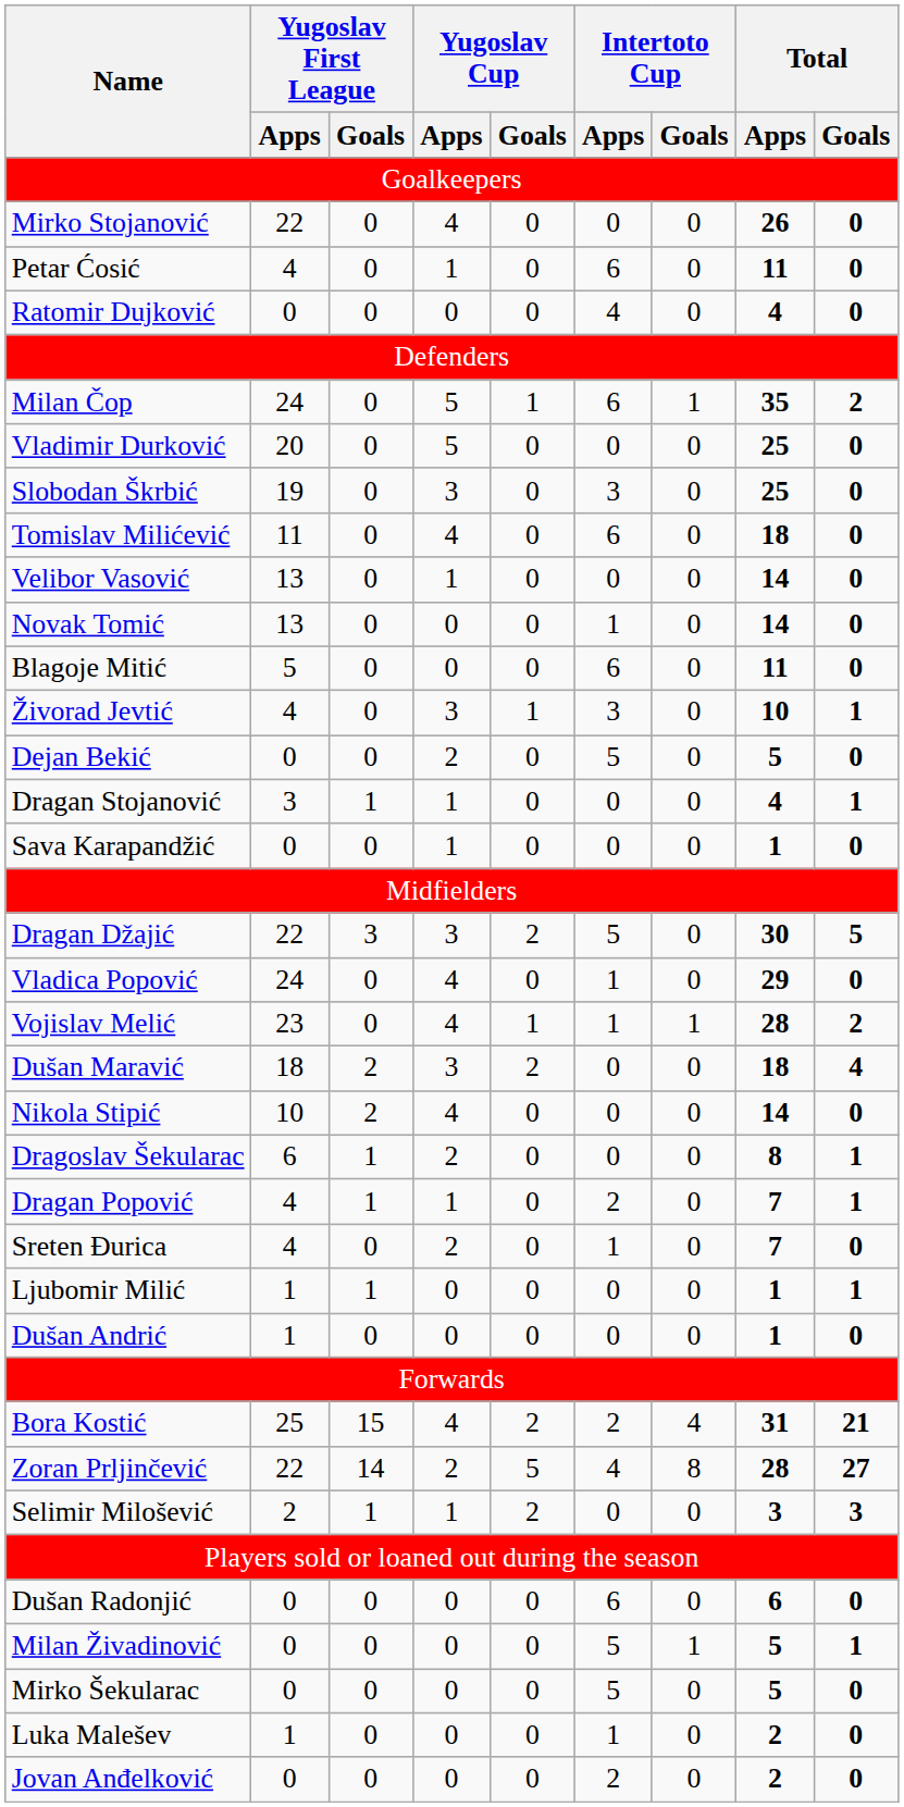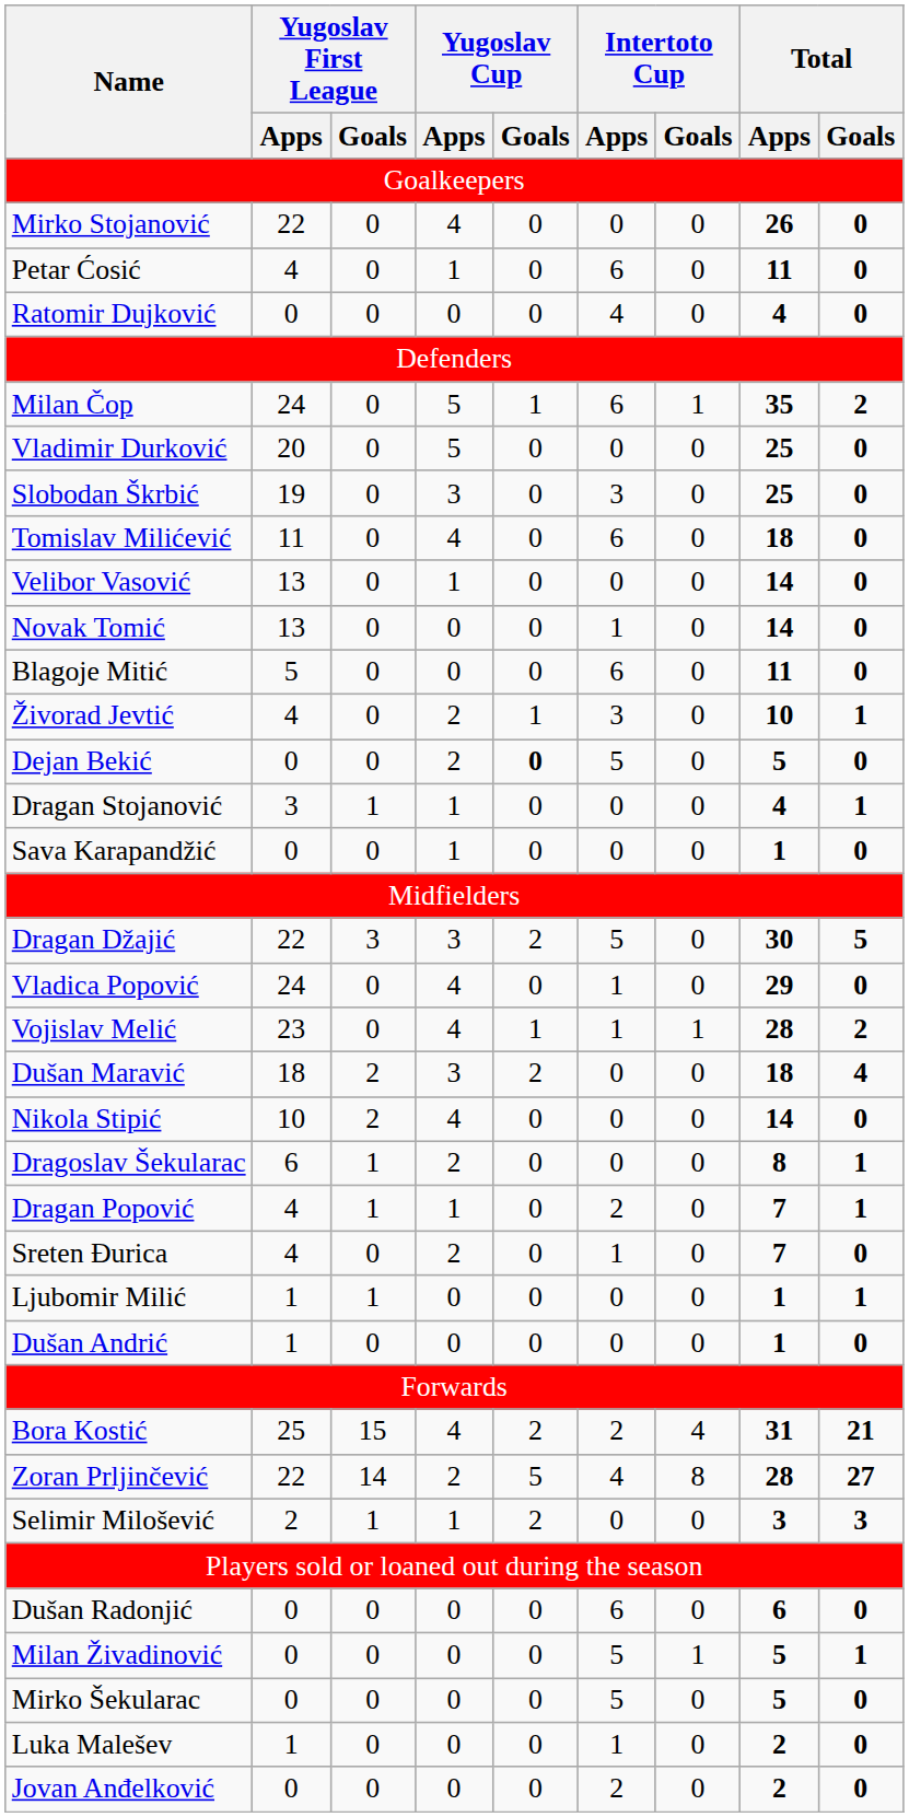Živorad Jevtić | Yugoslav Cup / Apps: 3 -> 2
Dejan Bekić | Yugoslav Cup / Goals: normal -> bold
